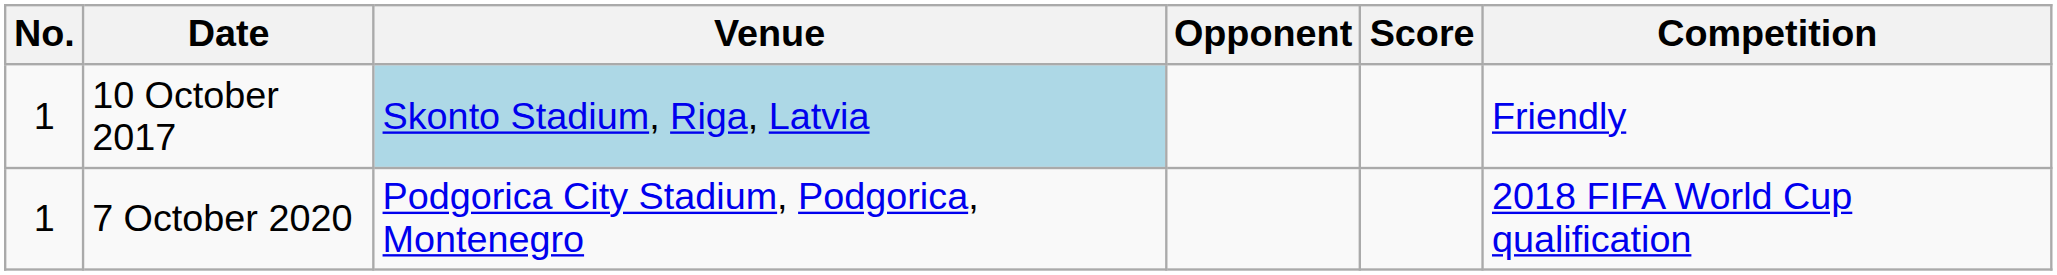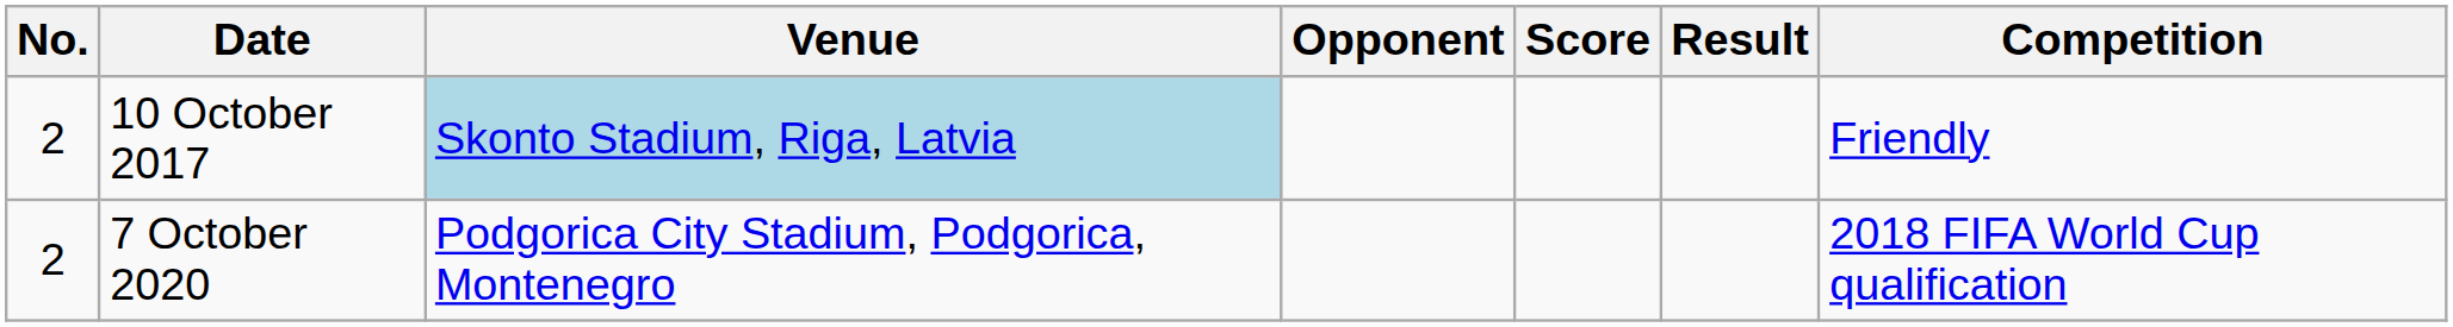+ column: Result
10 October 2017 | No.: 1 -> 2
7 October 2020 | No.: 1 -> 2
